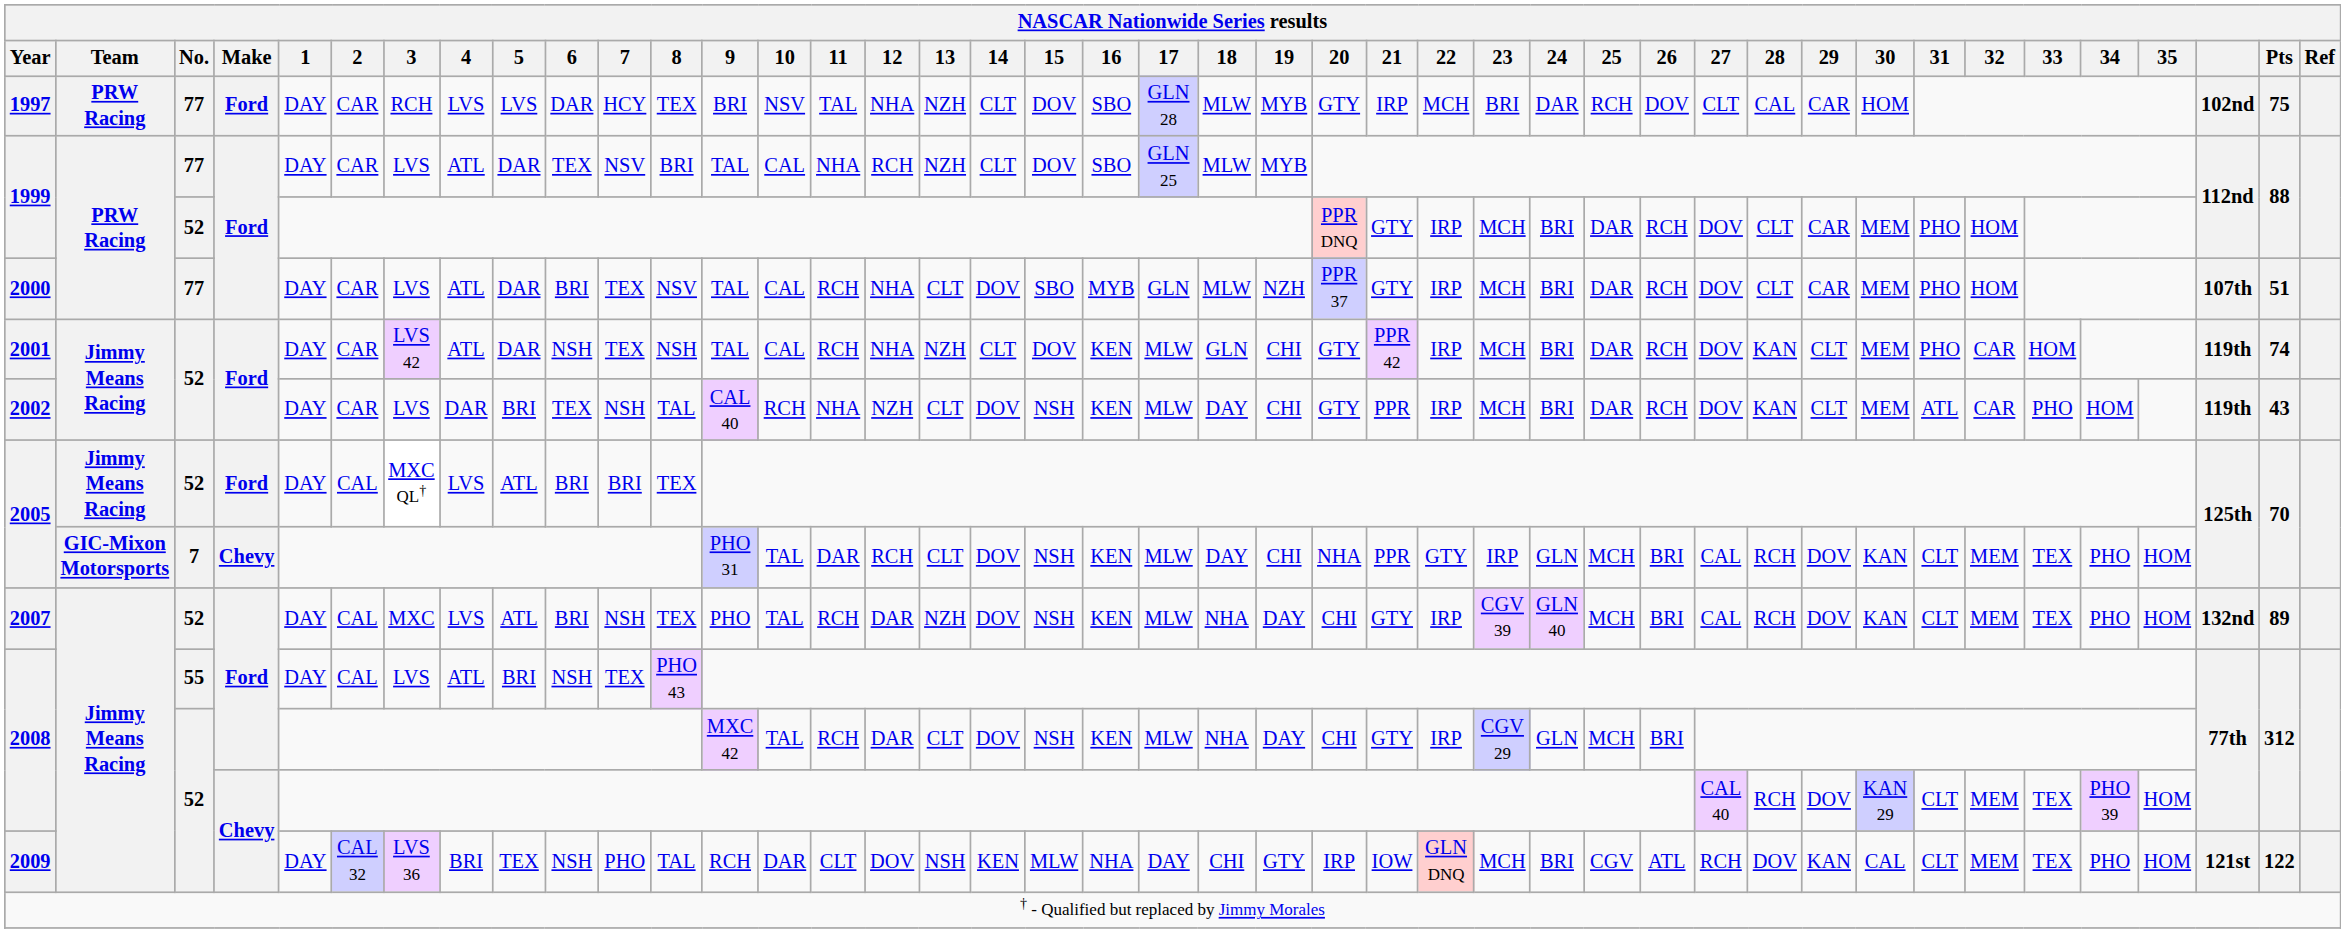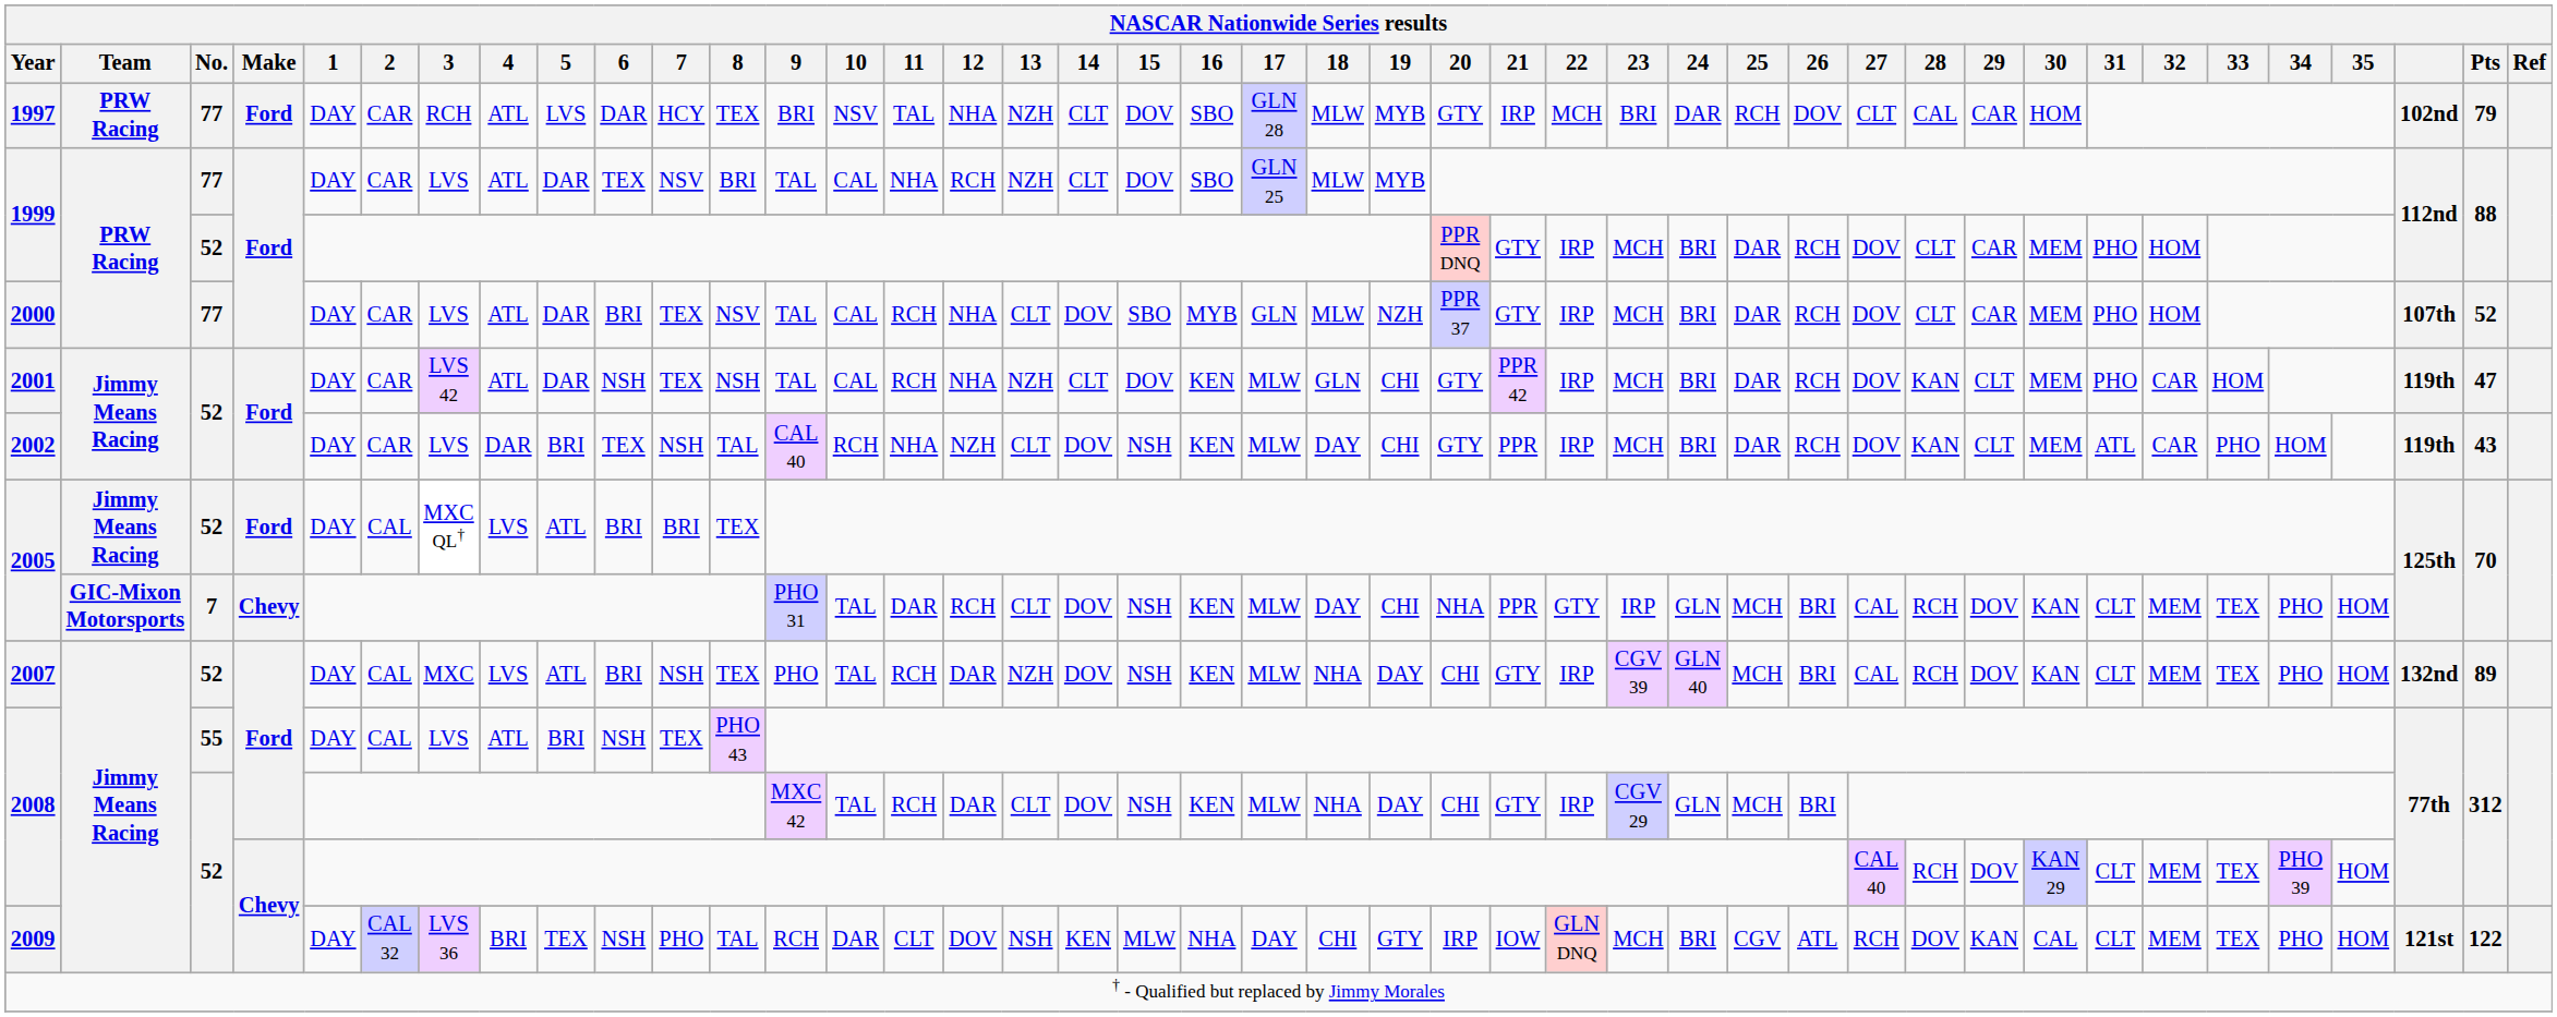1997 | NASCAR Nationwide Series results / 4: LVS -> ATL
1997 | NASCAR Nationwide Series results / Pts: 75 -> 79
2000 | NASCAR Nationwide Series results / Pts: 51 -> 52
2001 | NASCAR Nationwide Series results / Pts: 74 -> 47
